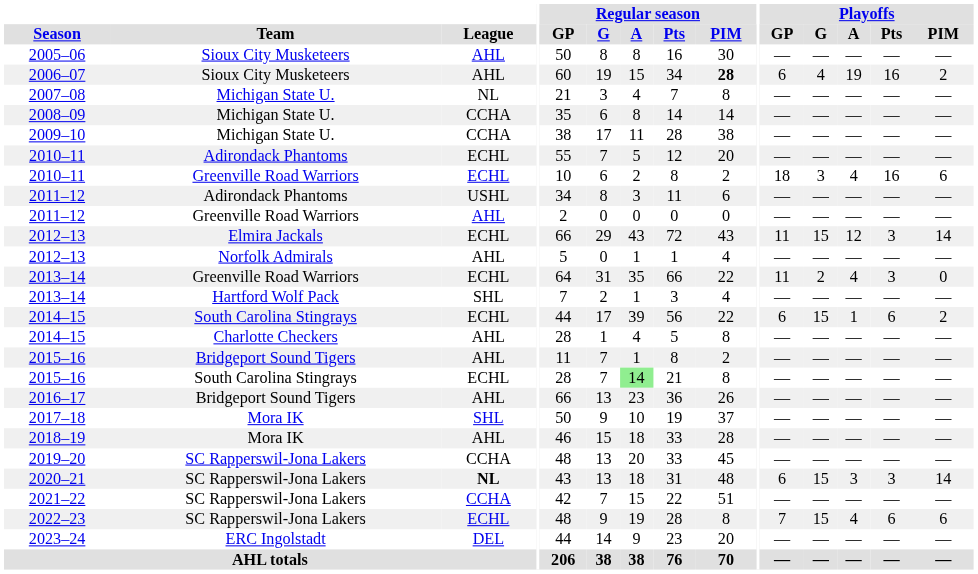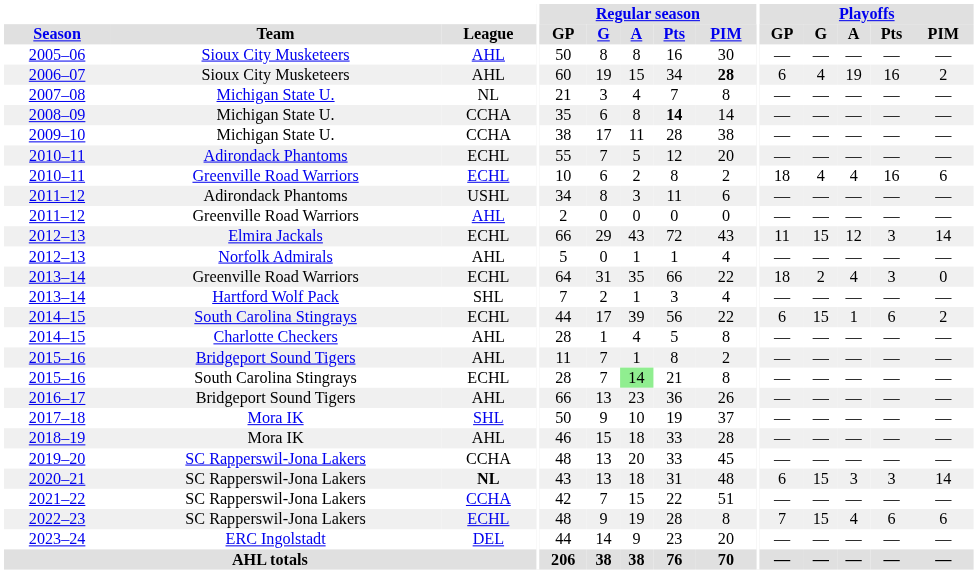2008–09 | Regular season / Pts: normal -> bold
2010–11 / Greenville Road Warriors | Playoffs / G: 3 -> 4
2013–14 / Greenville Road Warriors | Playoffs / GP: 11 -> 18
